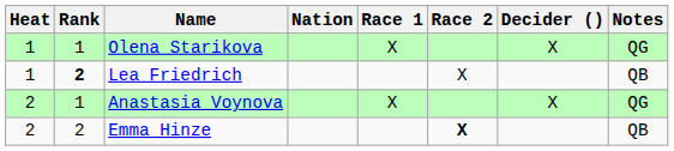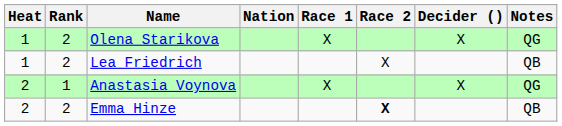Olena Starikova | Rank: 1 -> 2
Lea Friedrich | Rank: bold -> normal
